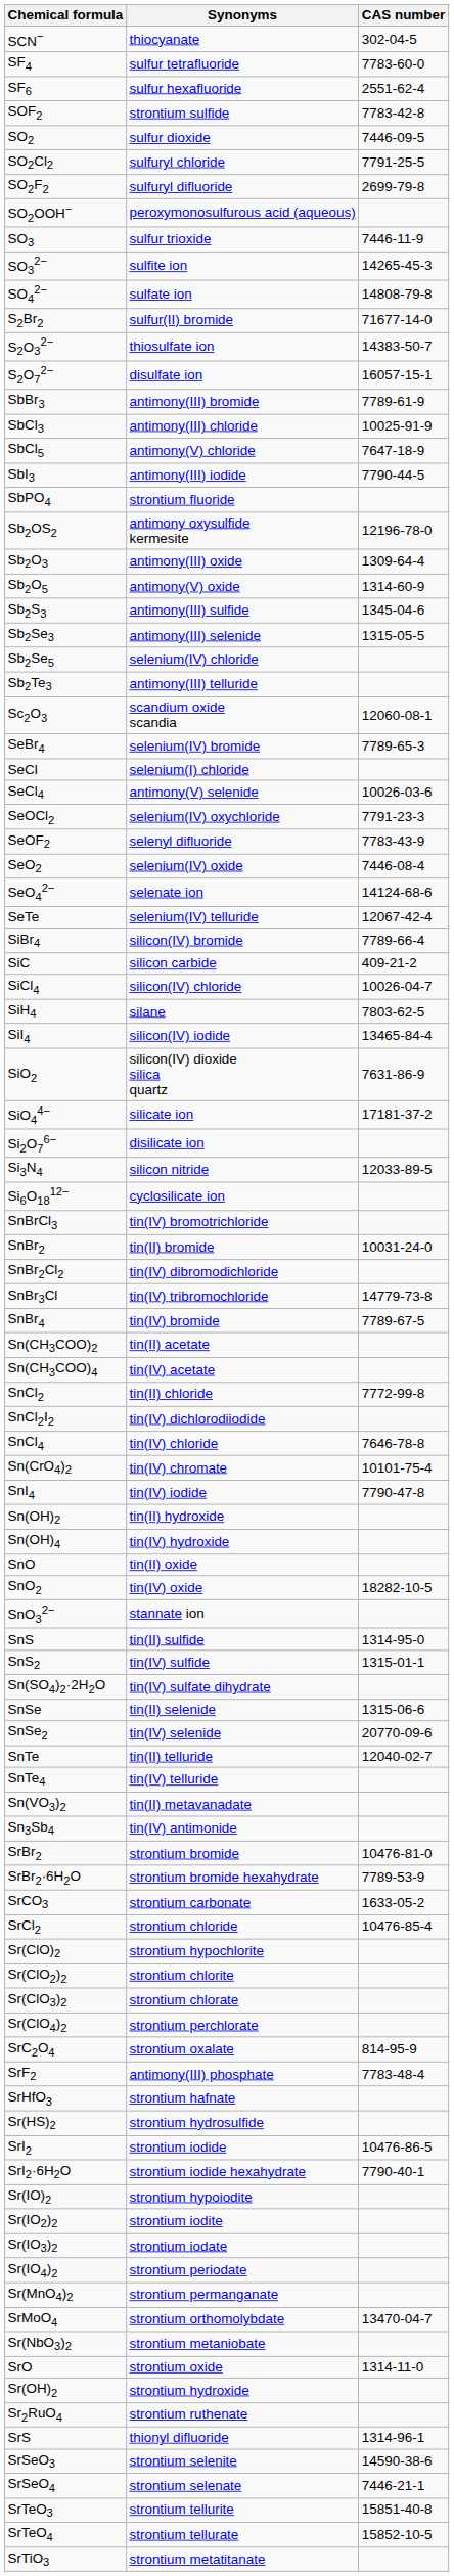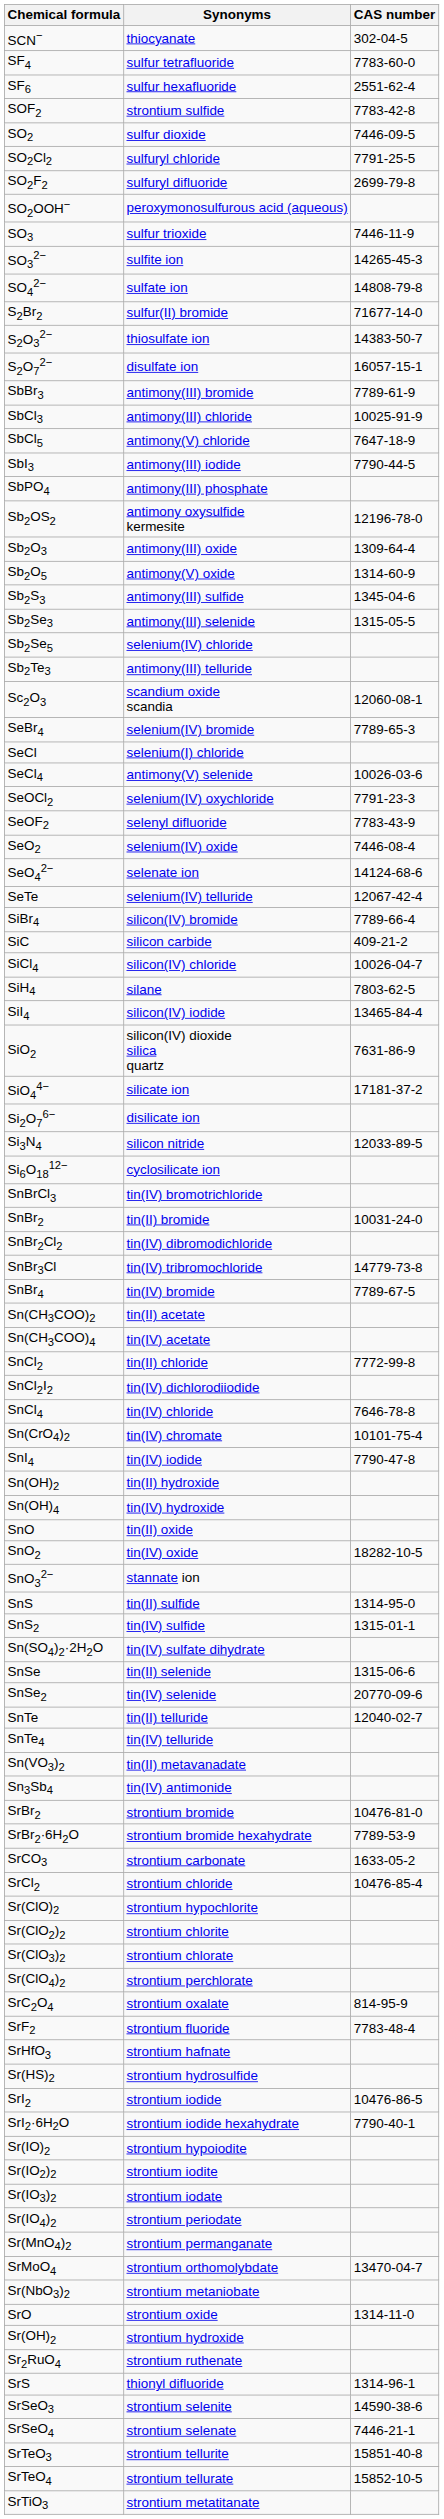SbPO4 | Synonyms: strontium fluoride -> antimony(III) phosphate
SrF2 | Synonyms: antimony(III) phosphate -> strontium fluoride
